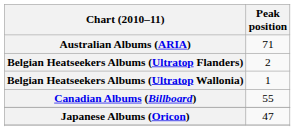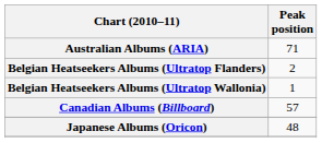Canadian Albums (Billboard) | Peak position: 55 -> 57
Japanese Albums (Oricon) | Peak position: 47 -> 48
